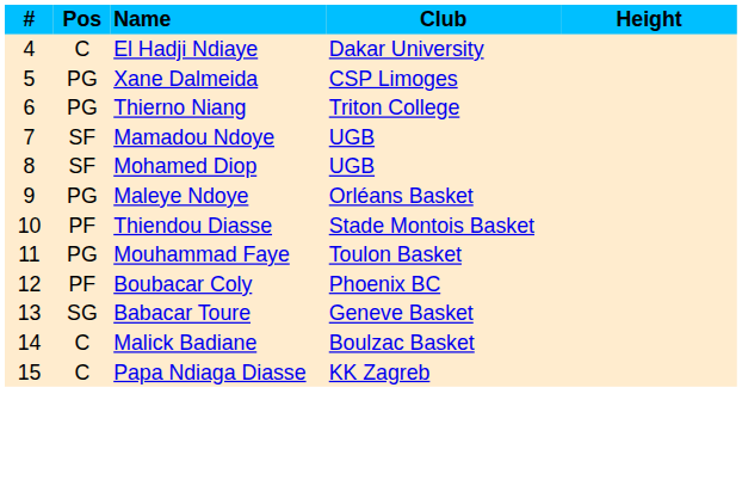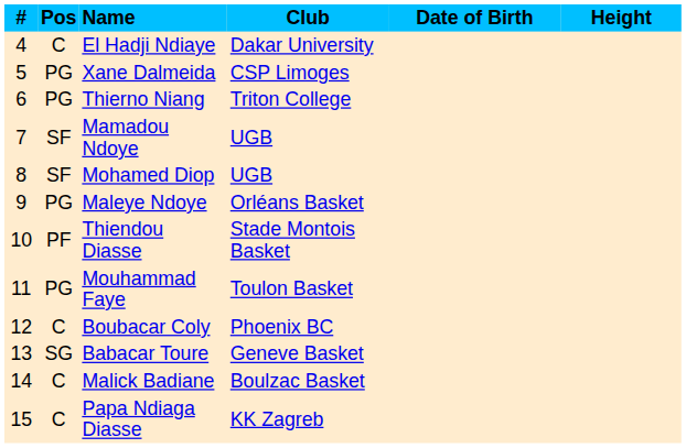+ column: Date of Birth
Boubacar Coly | Pos: PF -> C
